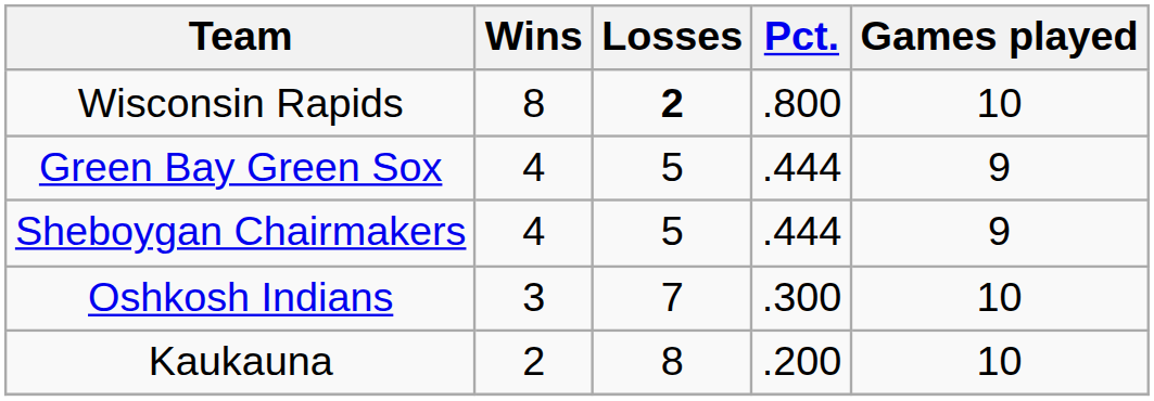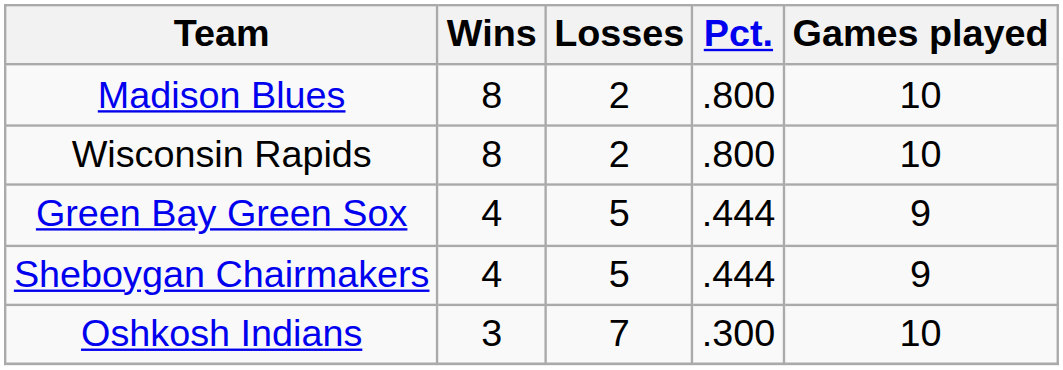+ row: Madison Blues | 8 | 2 | .800 | 10
Wisconsin Rapids | Losses: bold -> normal
- row: Kaukauna | 2 | 8 | .200 | 10
